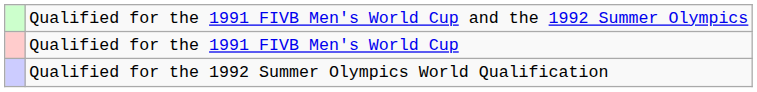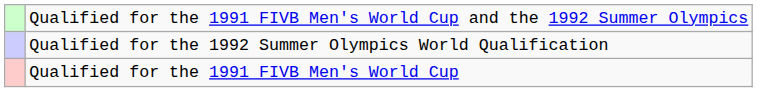rows swapped: Qualified for the 1992 Summer Olympics World Qualification <-> Qualified for the 1991 FIVB Men's World Cup
